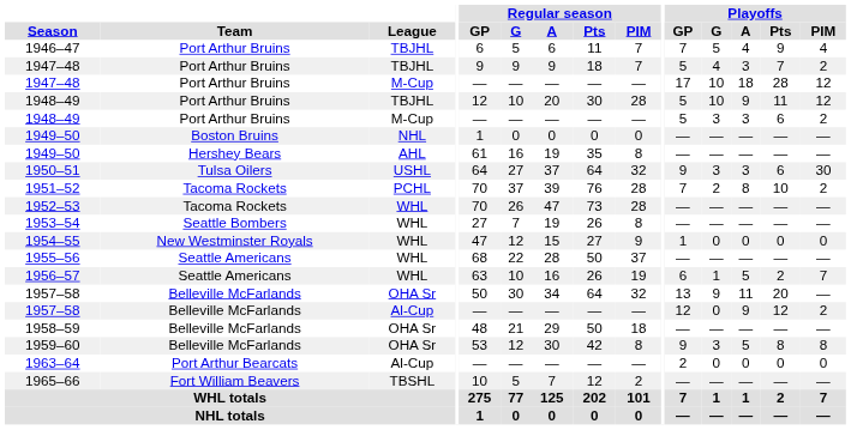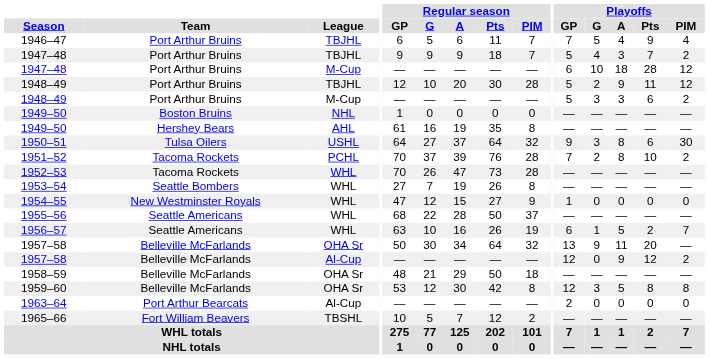1947–48 / M-Cup | Playoffs / GP: 17 -> 6
1948–49 / TBJHL | Playoffs / G: 10 -> 2
1950–51 | Playoffs / A: 3 -> 8
1959–60 | Playoffs / GP: 9 -> 12
